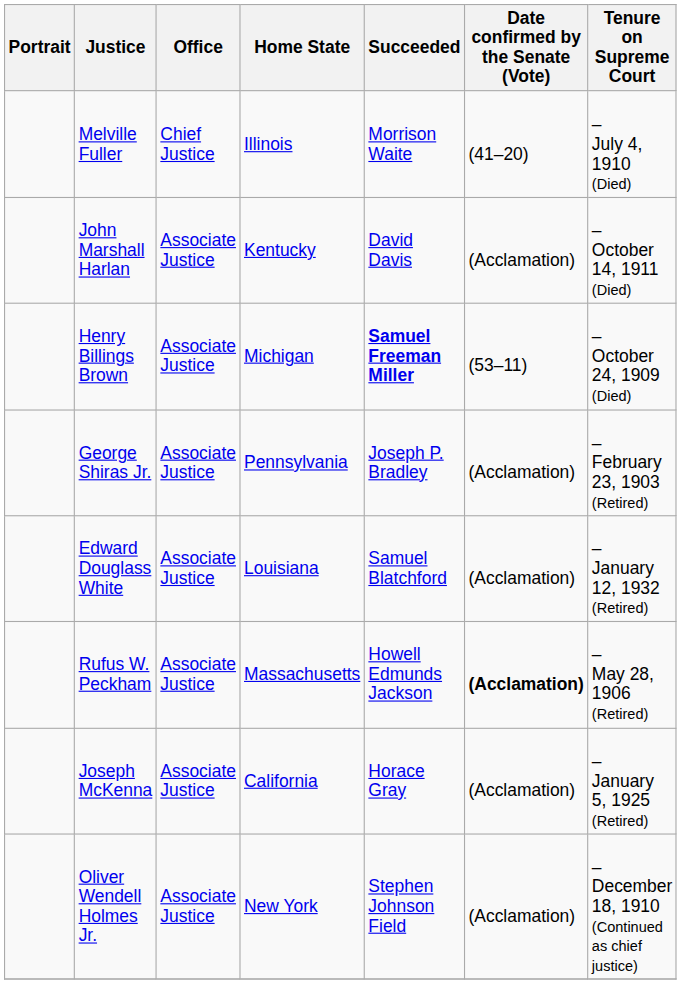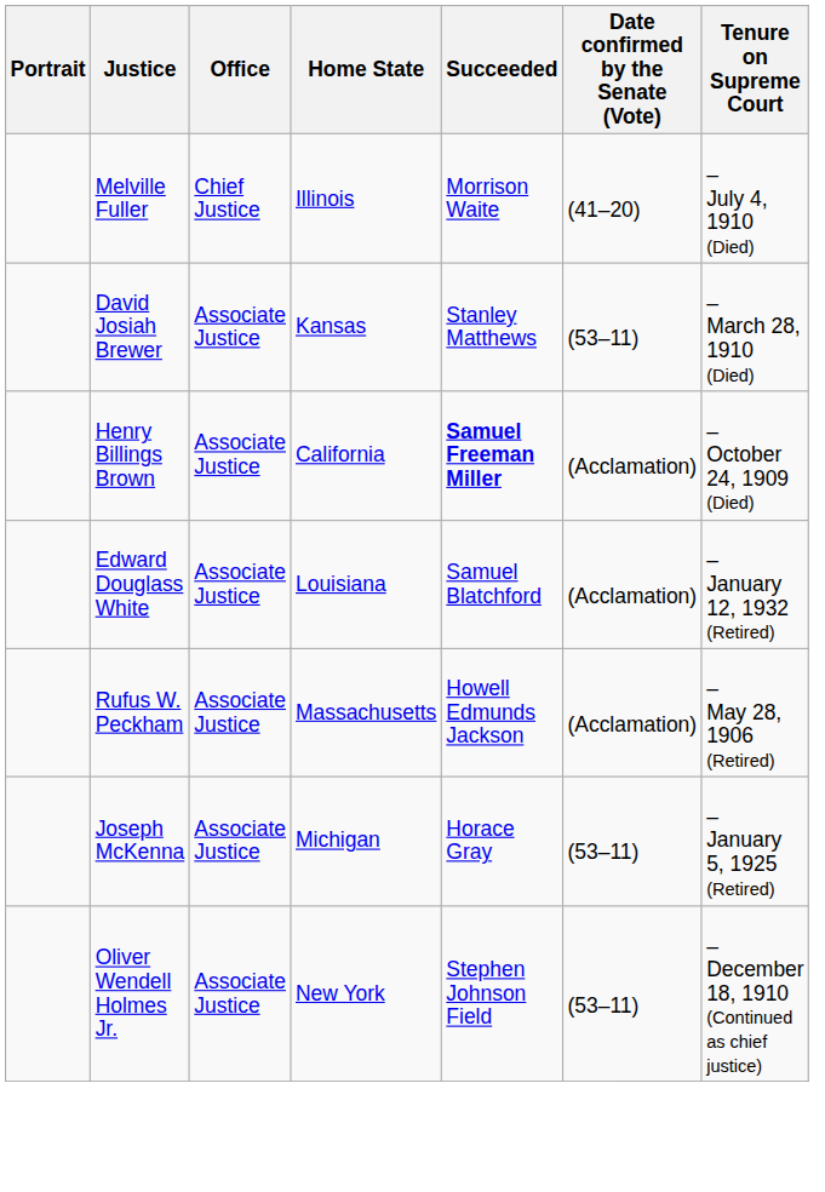- row: John Marshall Harlan | Associate Justice | Kentucky | David Davis | (Acclamation) | – October 14, 1911 (Died)
+ row: David Josiah Brewer | Associate Justice | Kansas | Stanley Matthews | (53–11) | – March 28, 1910 (Died)
Henry Billings Brown | Home State: Michigan -> California
Henry Billings Brown | Date confirmed by the Senate (Vote): (53–11) -> (Acclamation)
- row: George Shiras Jr. | Associate Justice | Pennsylvania | Joseph P. Bradley | (Acclamation) | – February 23, 1903 (Retired)
Rufus W. Peckham | Date confirmed by the Senate (Vote): bold -> normal
Joseph McKenna | Home State: California -> Michigan
Joseph McKenna | Date confirmed by the Senate (Vote): (Acclamation) -> (53–11)
Oliver Wendell Holmes Jr. | Date confirmed by the Senate (Vote): (Acclamation) -> (53–11)
